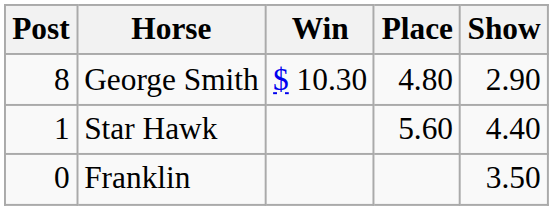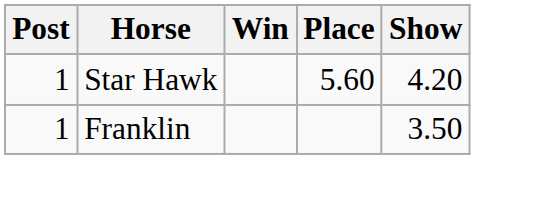- row: 8 | George Smith | $ 10.30 | 4.80 | 2.90
Star Hawk | Show: 4.40 -> 4.20
Franklin | Post: 0 -> 1
